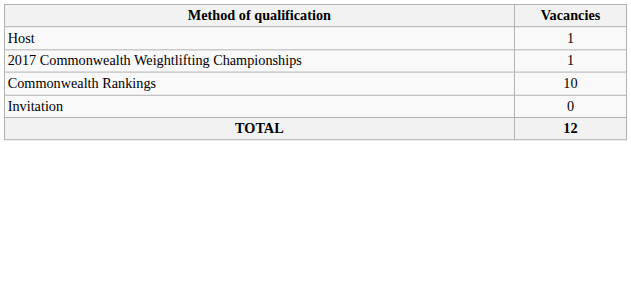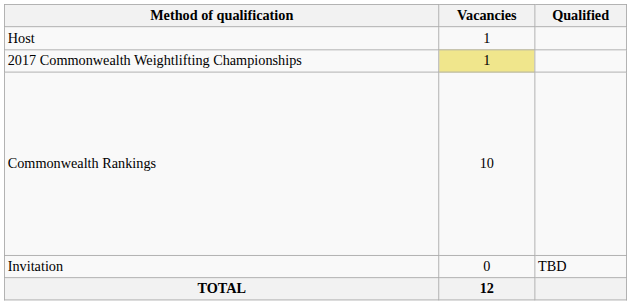+ column: Qualified | TBD
2017 Commonwealth Weightlifting Championships | Vacancies: no background -> khaki background
